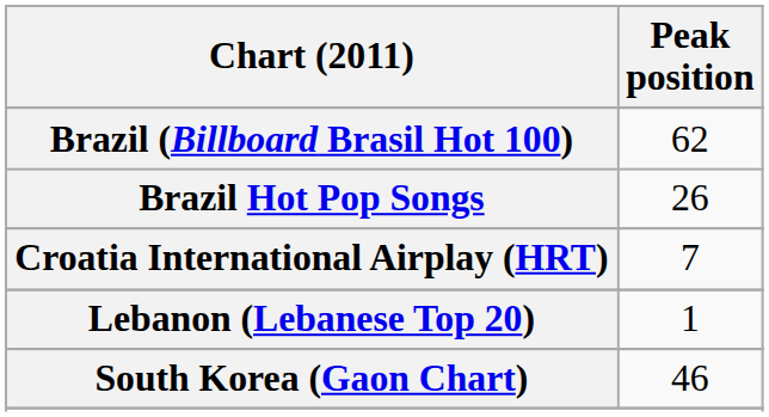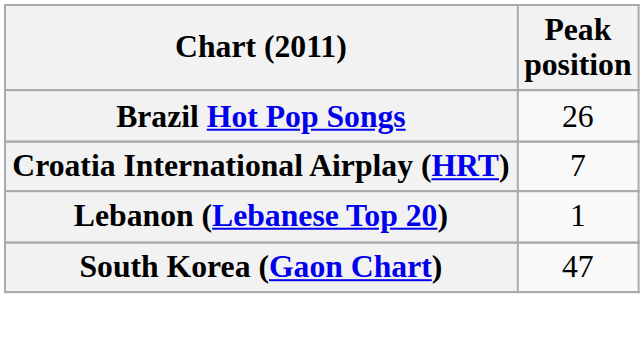- row: Brazil (Billboard Brasil Hot 100) | 62
South Korea (Gaon Chart) | Peak position: 46 -> 47
